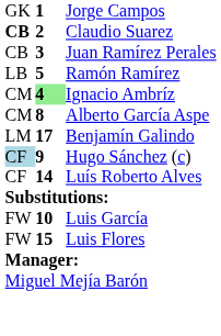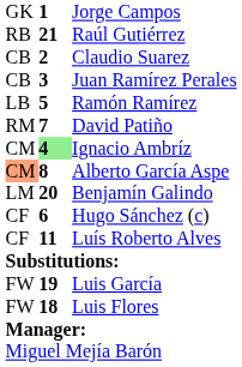+ row: RB | 21 | Raúl Gutiérrez
Claudio Suarez | column 1: bold -> normal
+ row: RM | 7 | David Patiño
Alberto García Aspe | column 1: no background -> lightsalmon background
Benjamín Galindo | column 2: 17 -> 20
Hugo Sánchez (c) | column 1: lightblue background -> no background
Hugo Sánchez (c) | column 2: 9 -> 6
Luís Roberto Alves | column 2: 14 -> 11
Luis García | column 2: 10 -> 19
Luis Flores | column 2: 15 -> 18
